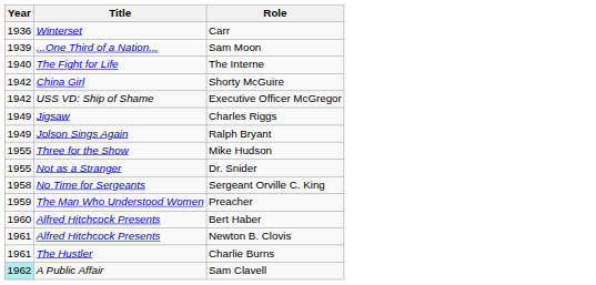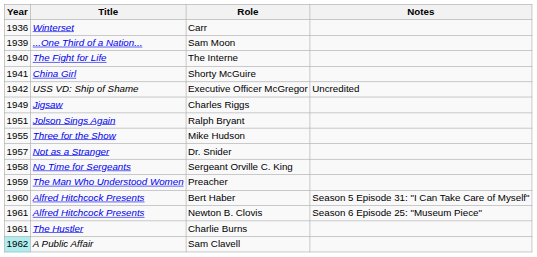+ column: Notes | Uncredited | Season 5 Episode 31: "I Can Take Care of Myself" | Season 6 Episode 25: "Museum Piece"
Shorty McGuire | Year: 1942 -> 1941
Ralph Bryant | Year: 1949 -> 1951
Dr. Snider | Year: 1955 -> 1957
